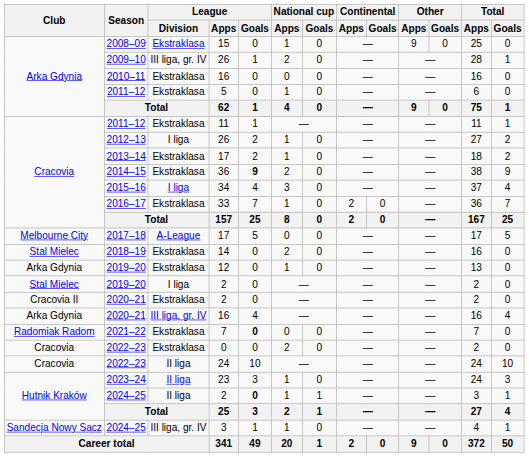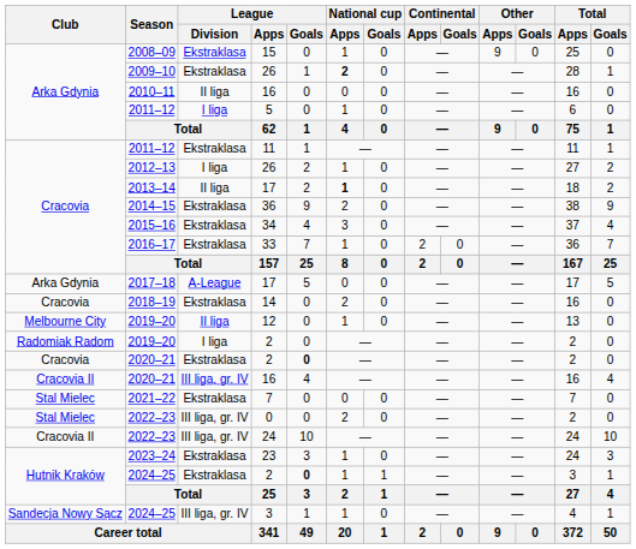2009–10 | League / Division: III liga, gr. IV -> Ekstraklasa
2009–10 | National cup / Apps: normal -> bold
2010–11 | League / Division: Ekstraklasa -> II liga
2011–12 / 5 | League / Division: Ekstraklasa -> I liga
2013–14 | League / Division: Ekstraklasa -> II liga
2013–14 | National cup / Apps: normal -> bold
2014–15 | League / Goals: bold -> normal
2015–16 | League / Division: I liga -> Ekstraklasa
2017–18 | Club: Melbourne City -> Arka Gdynia
2018–19 | Club: Stal Mielec -> Cracovia
2019–20 / 12 | Club: Arka Gdynia -> Melbourne City
2019–20 / 12 | League / Division: Ekstraklasa -> II liga
2019–20 / 2 | Club: Stal Mielec -> Radomiak Radom
2020–21 / 2 | Club: Cracovia II -> Cracovia
2020–21 / 2 | League / Goals: normal -> bold
2020–21 / 16 | Club: Arka Gdynia -> Cracovia II
2021–22 | Club: Radomiak Radom -> Stal Mielec
2021–22 | League / Goals: bold -> normal
2022–23 / 0 | Club: Cracovia -> Stal Mielec
2022–23 / 0 | League / Division: Ekstraklasa -> III liga, gr. IV
2022–23 / 24 | Club: Cracovia -> Cracovia II
2022–23 / 24 | League / Division: II liga -> III liga, gr. IV
2023–24 | League / Division: II liga -> Ekstraklasa
2024–25 / 2 | League / Division: II liga -> Ekstraklasa
